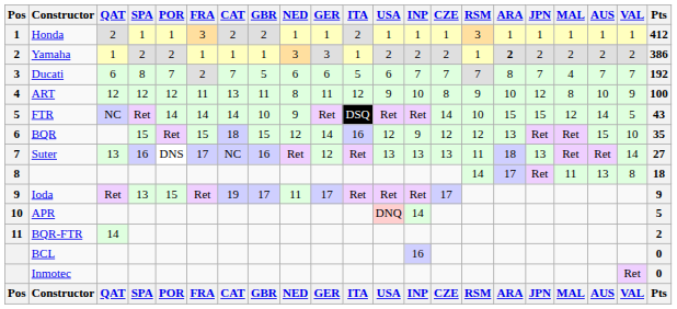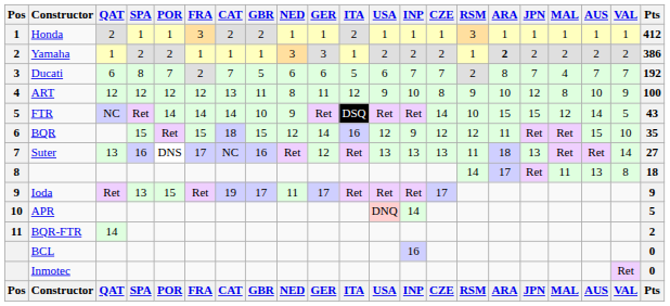Ducati | RSM: 7 -> 2
ART | FRA: 11 -> 12
BQR | ARA: 13 -> 11
